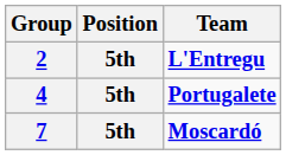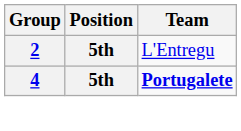2 | Team: bold -> normal
- row: 7 | 5th | Moscardó
